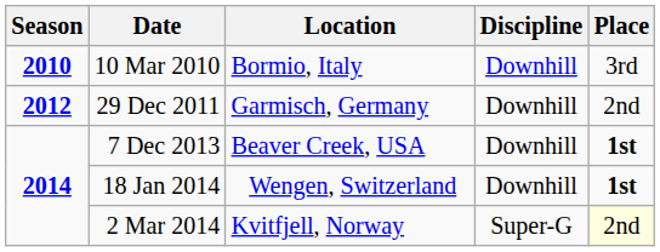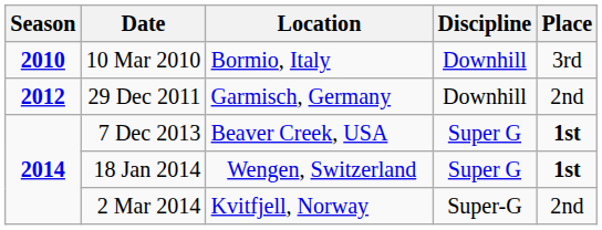7 Dec 2013 | Discipline: Downhill -> Super G
18 Jan 2014 | Discipline: Downhill -> Super G
2 Mar 2014 | Place: lightyellow background -> no background
